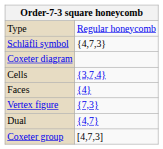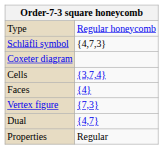- row: Coxeter group | [4,7,3]
+ row: Properties | Regular
